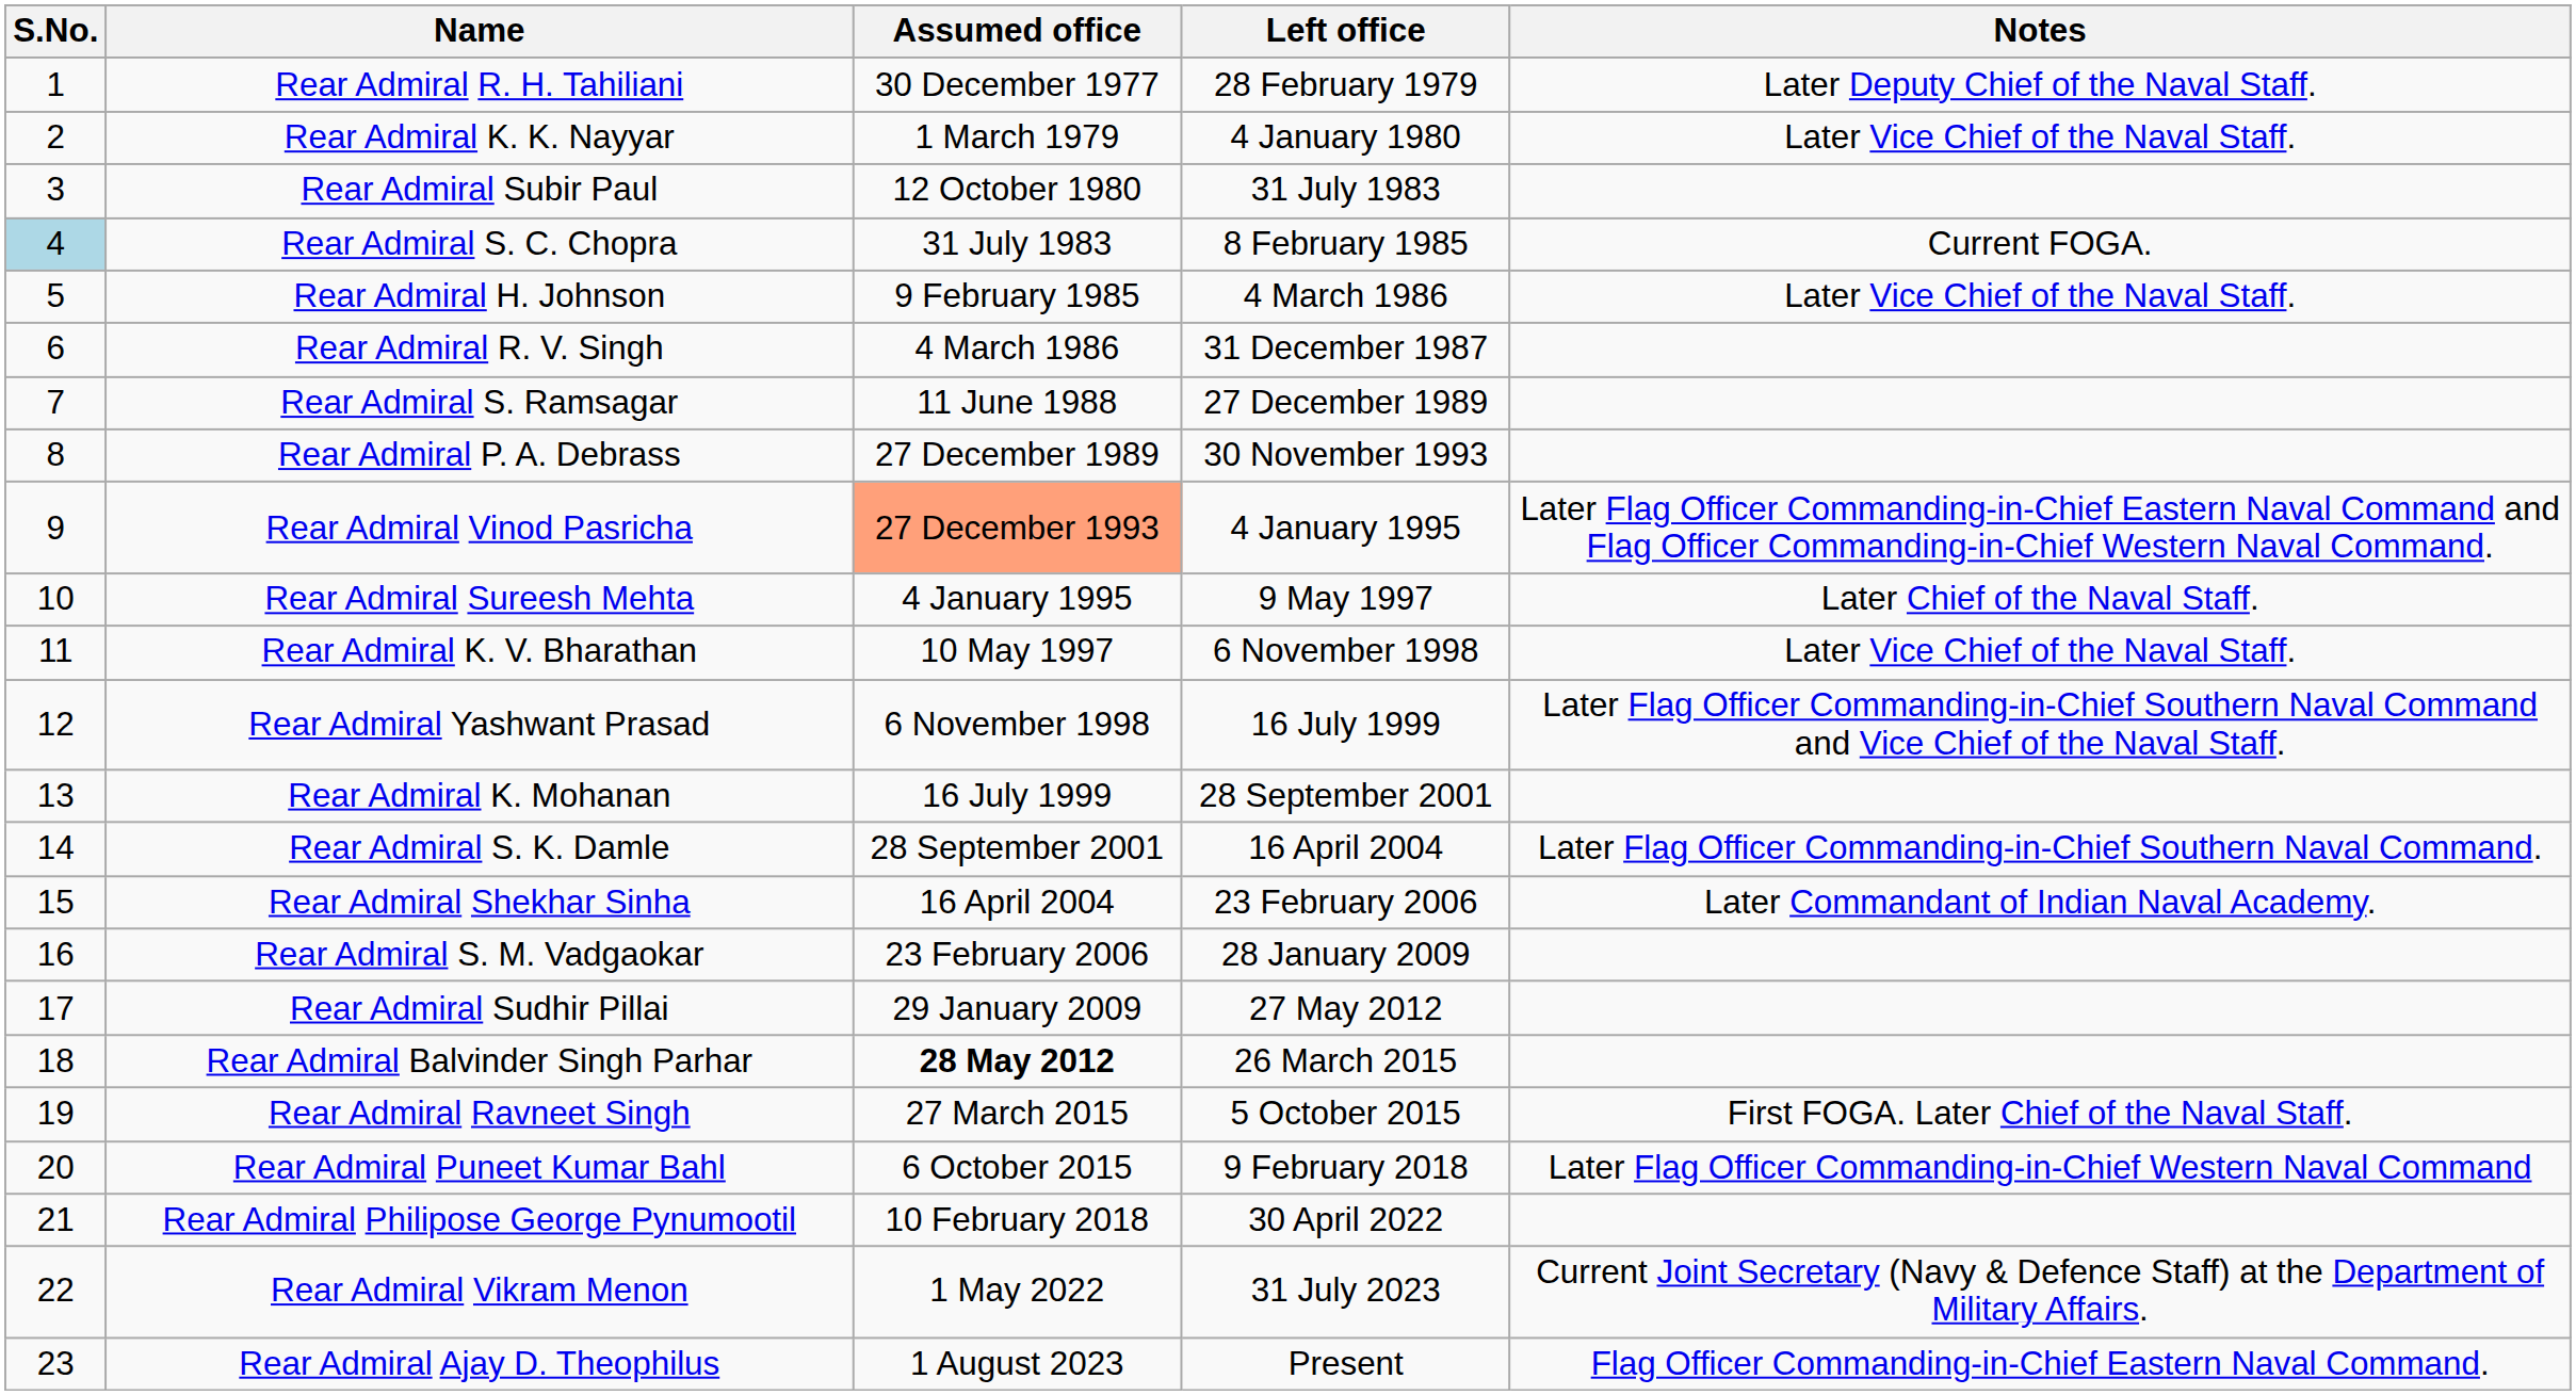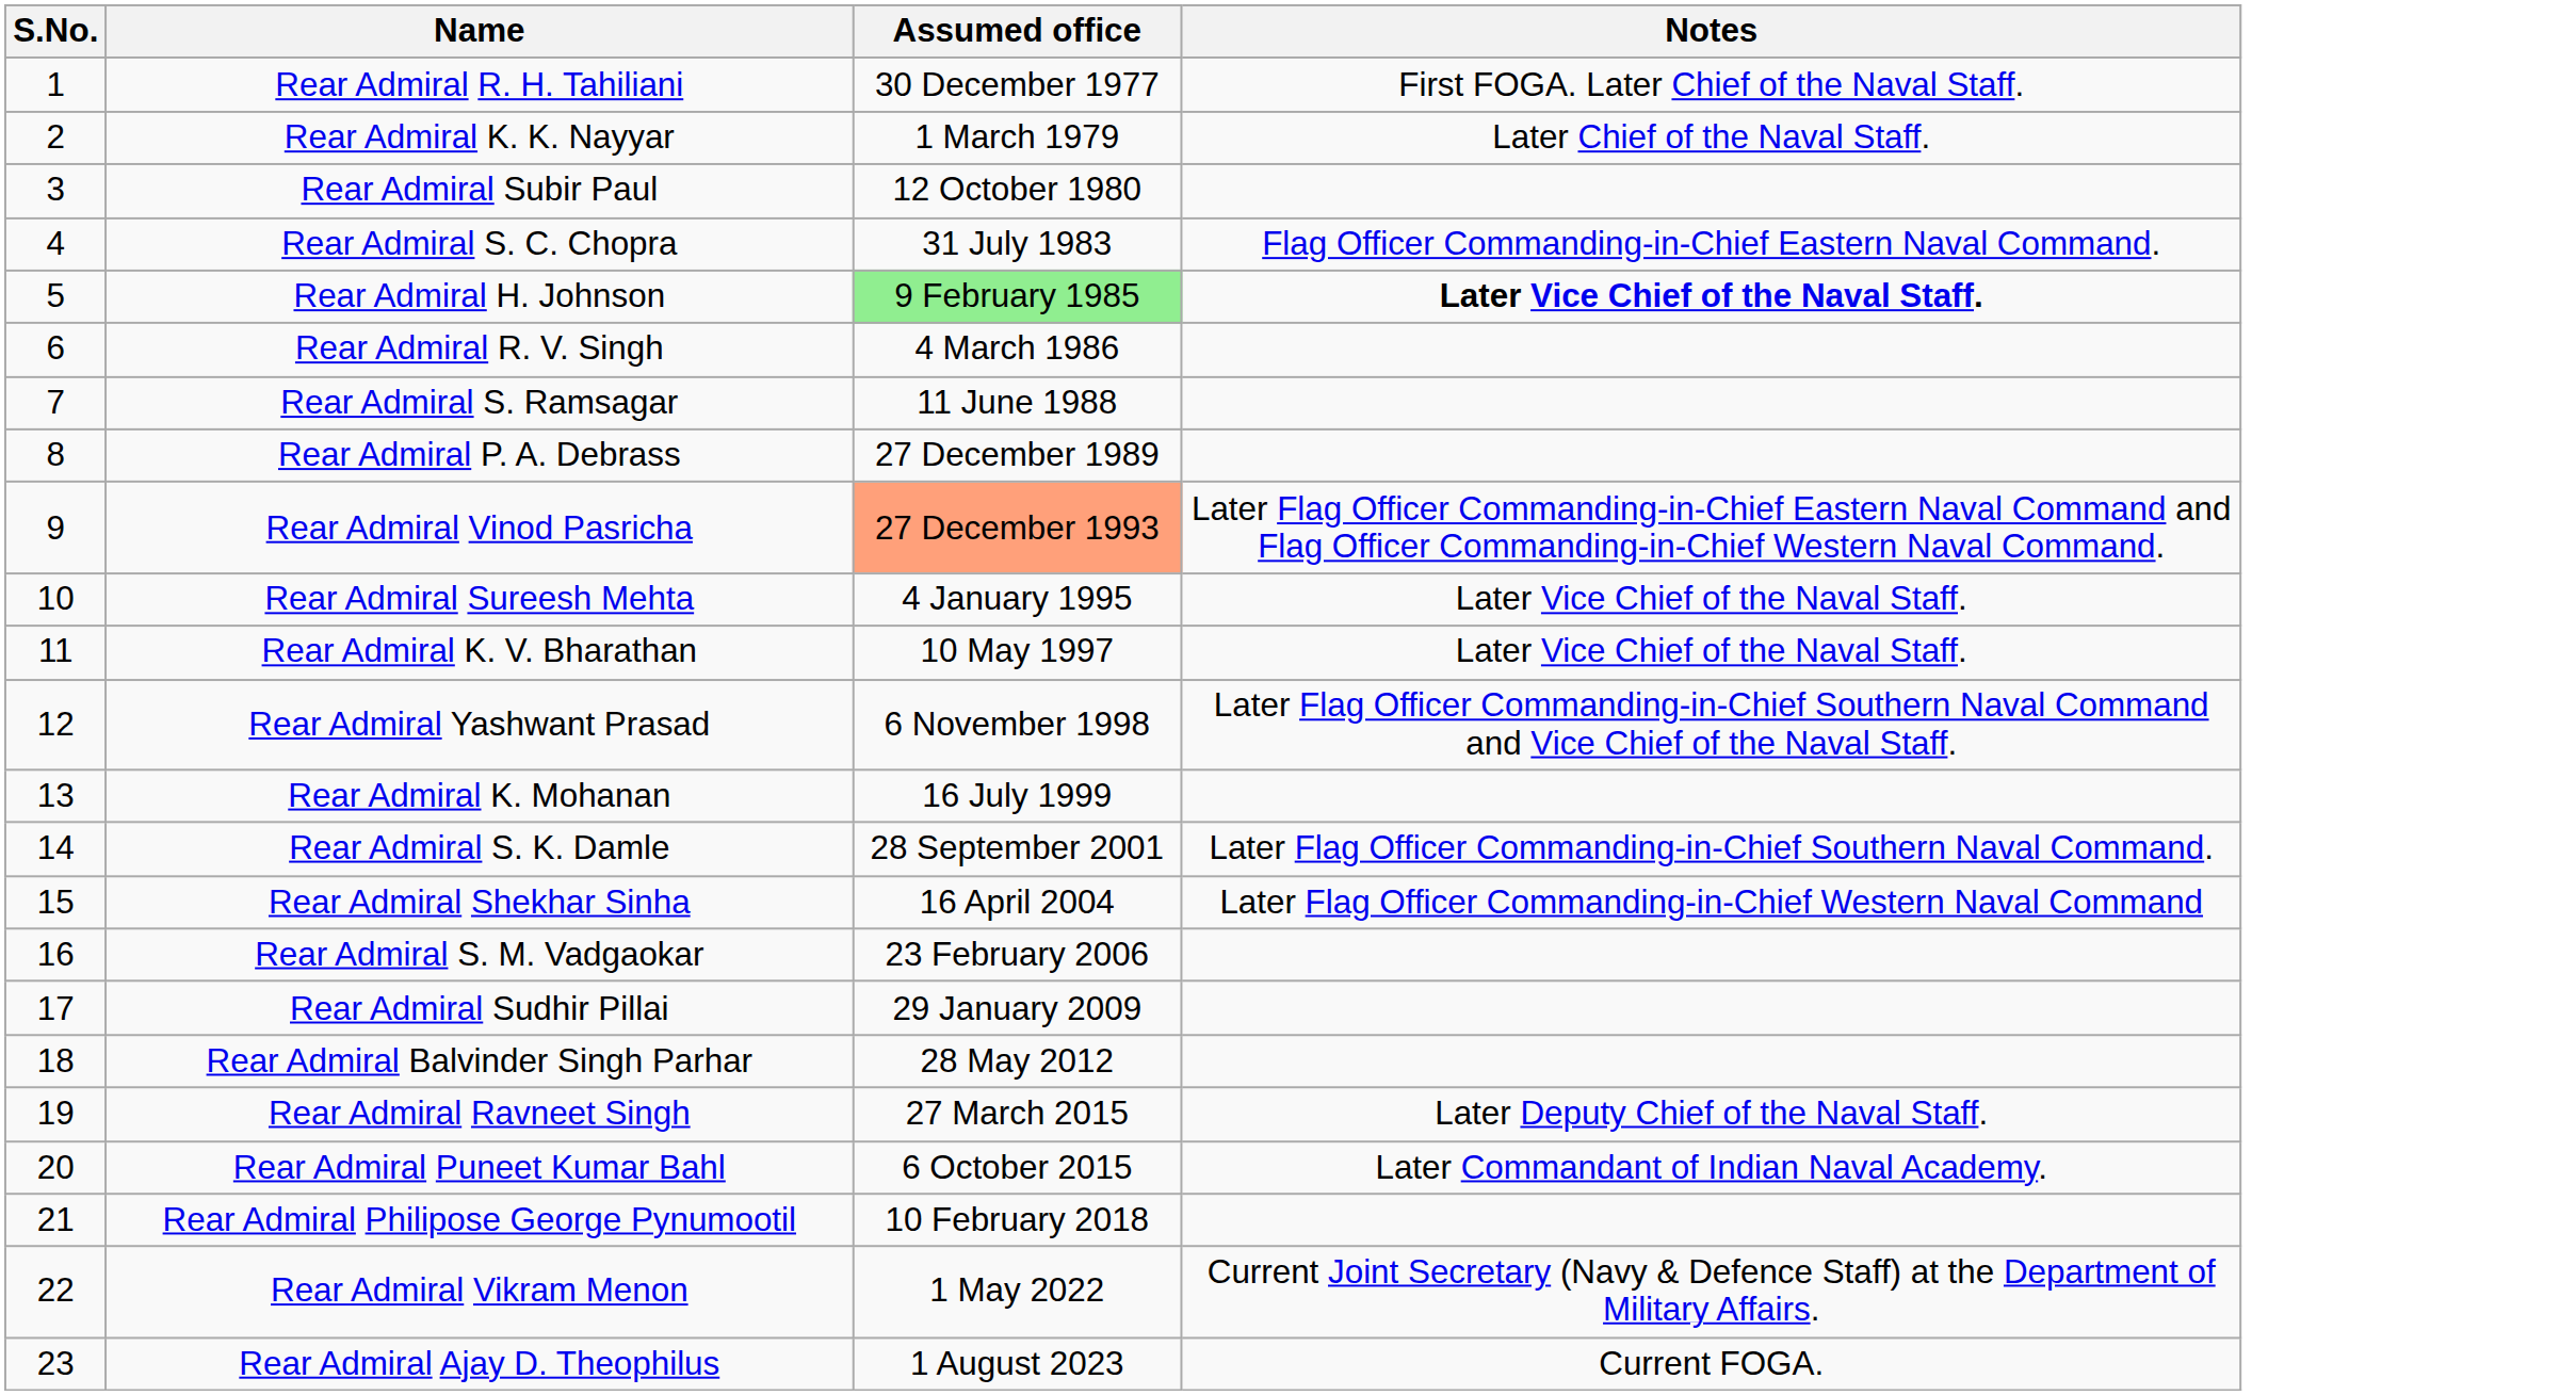- column: Left office | 28 February 1979 | 4 January 1980 | 31 July 1983 | 8 February 1985 | 4 March 1986 | 31 December 1987 | 27 December 1989 | 30 November 1993 | 4 January 1995 | 9 May 1997 | 6 November 1998 | 16 July 1999 | 28 September 2001 | 16 April 2004 | 23 February 2006 | 28 January 2009 | 27 May 2012 | 26 March 2015 | 5 October 2015 | 9 February 2018 | 30 April 2022 | 31 July 2023 | Present
Rear Admiral R. H. Tahiliani | Notes: Later Deputy Chief of the Naval Staff. -> First FOGA. Later Chief of the Naval Staff.
Rear Admiral K. K. Nayyar | Notes: Later Vice Chief of the Naval Staff. -> Later Chief of the Naval Staff.
Rear Admiral S. C. Chopra | S.No.: lightblue background -> no background
Rear Admiral S. C. Chopra | Notes: Current FOGA. -> Flag Officer Commanding-in-Chief Eastern Naval Command.
Rear Admiral H. Johnson | Assumed office: no background -> lightgreen background
Rear Admiral H. Johnson | Notes: normal -> bold
Rear Admiral Sureesh Mehta | Notes: Later Chief of the Naval Staff. -> Later Vice Chief of the Naval Staff.
Rear Admiral Shekhar Sinha | Notes: Later Commandant of Indian Naval Academy. -> Later Flag Officer Commanding-in-Chief Western Naval Command
Rear Admiral Balvinder Singh Parhar | Assumed office: bold -> normal
Rear Admiral Ravneet Singh | Notes: First FOGA. Later Chief of the Naval Staff. -> Later Deputy Chief of the Naval Staff.
Rear Admiral Puneet Kumar Bahl | Notes: Later Flag Officer Commanding-in-Chief Western Naval Command -> Later Commandant of Indian Naval Academy.
Rear Admiral Ajay D. Theophilus | Notes: Flag Officer Commanding-in-Chief Eastern Naval Command. -> Current FOGA.
